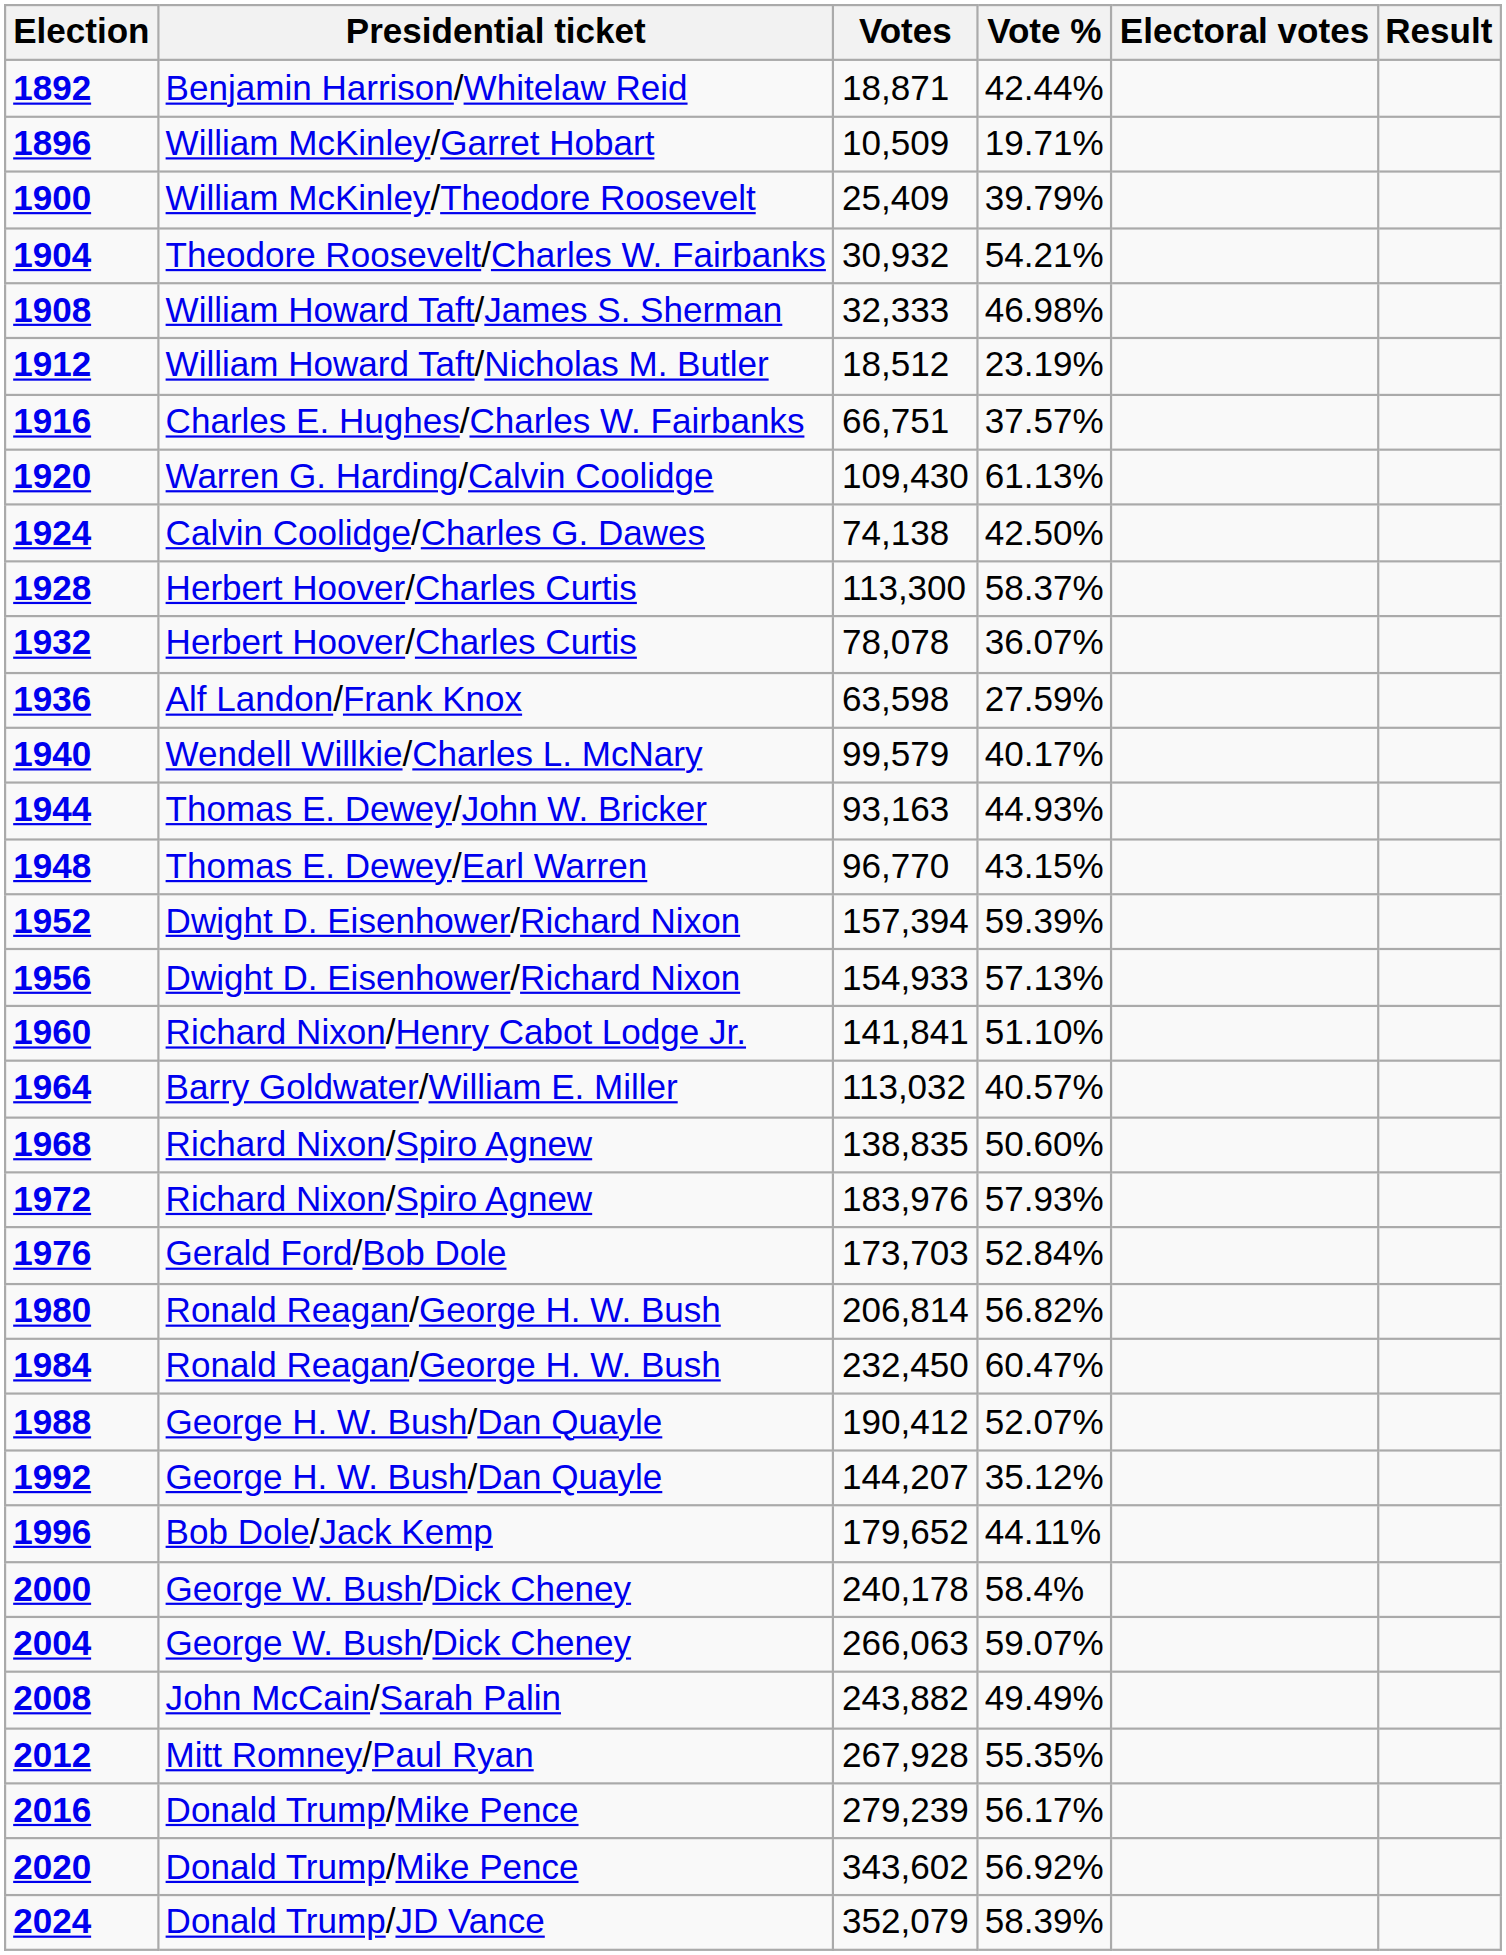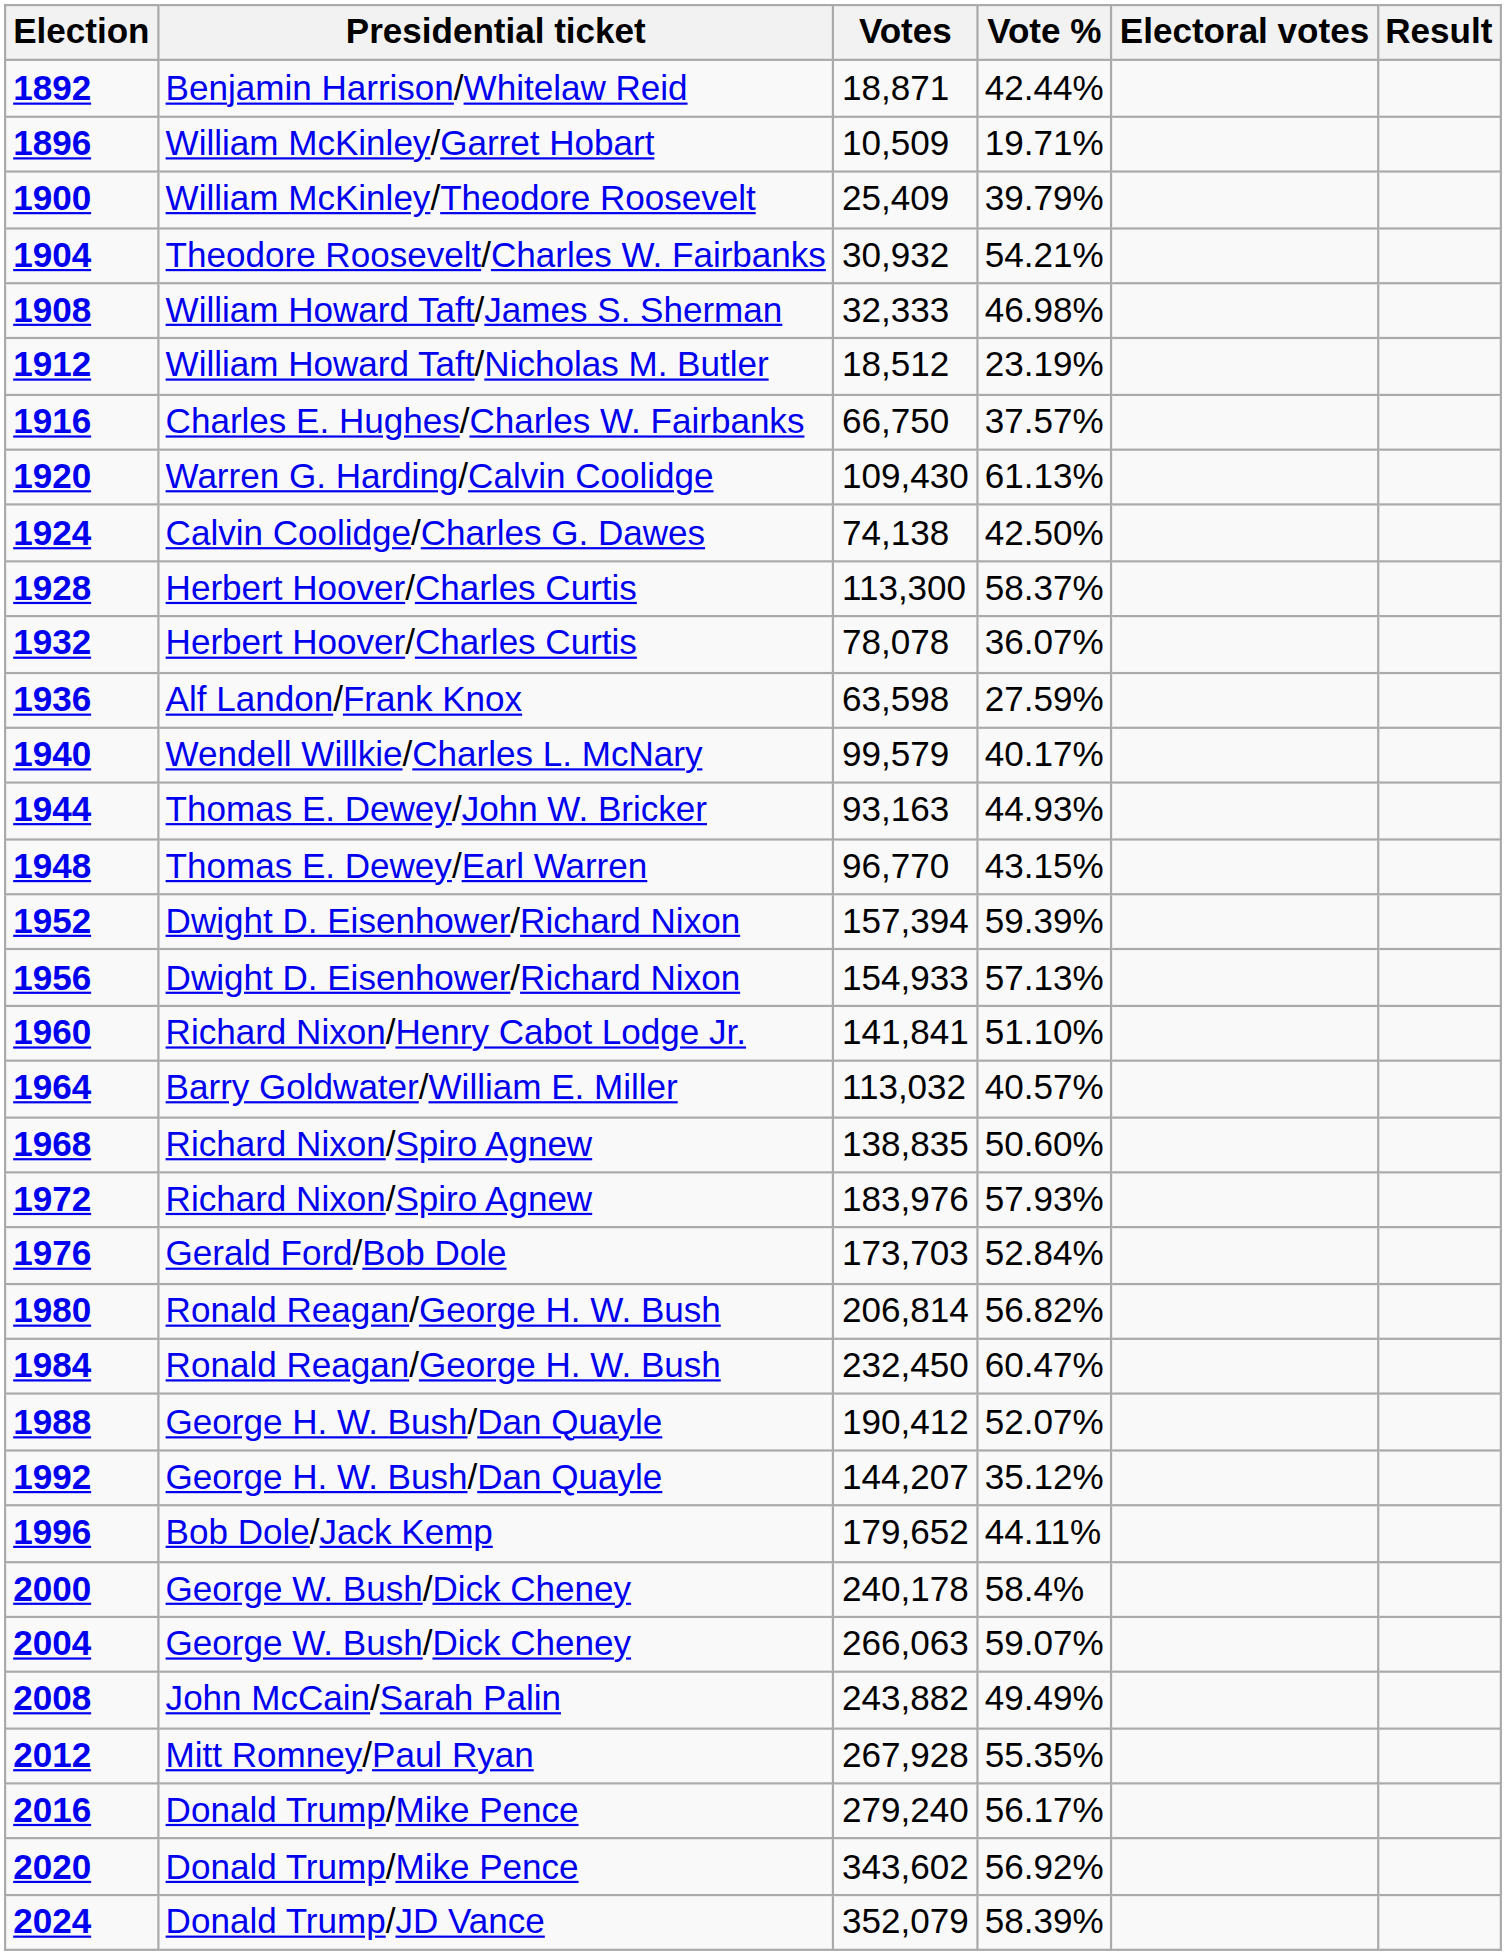1916 | Votes: 66,751 -> 66,750
2016 | Votes: 279,239 -> 279,240
